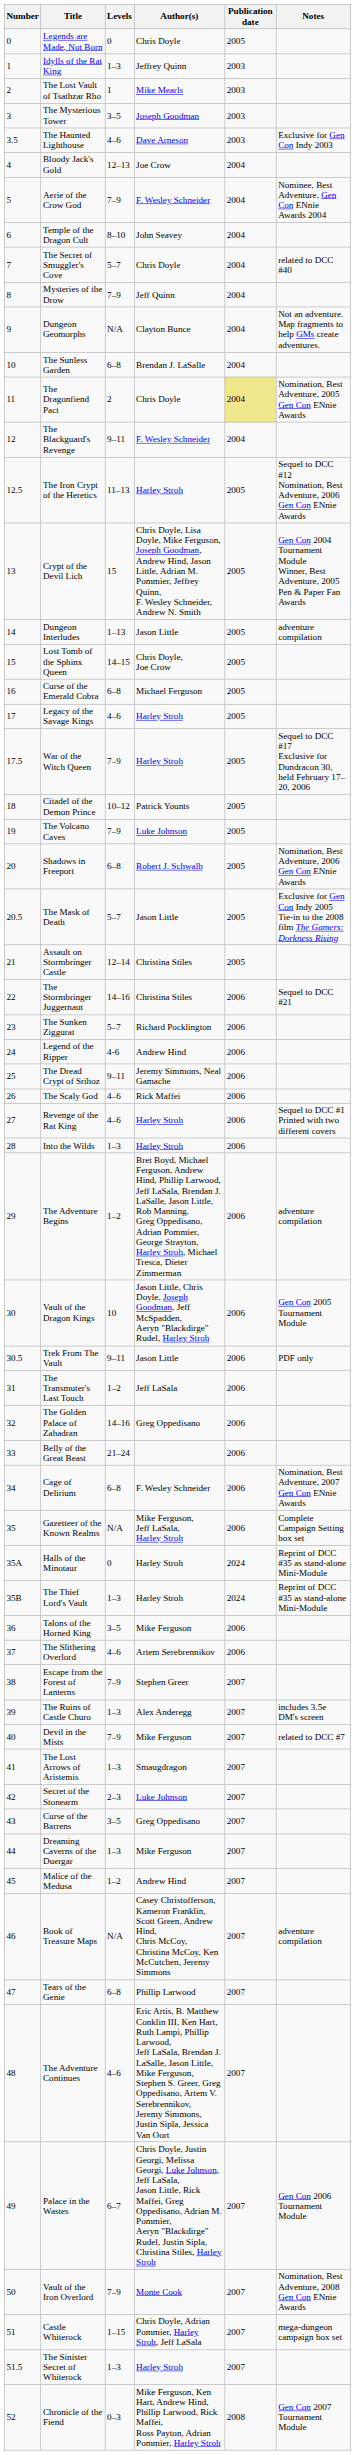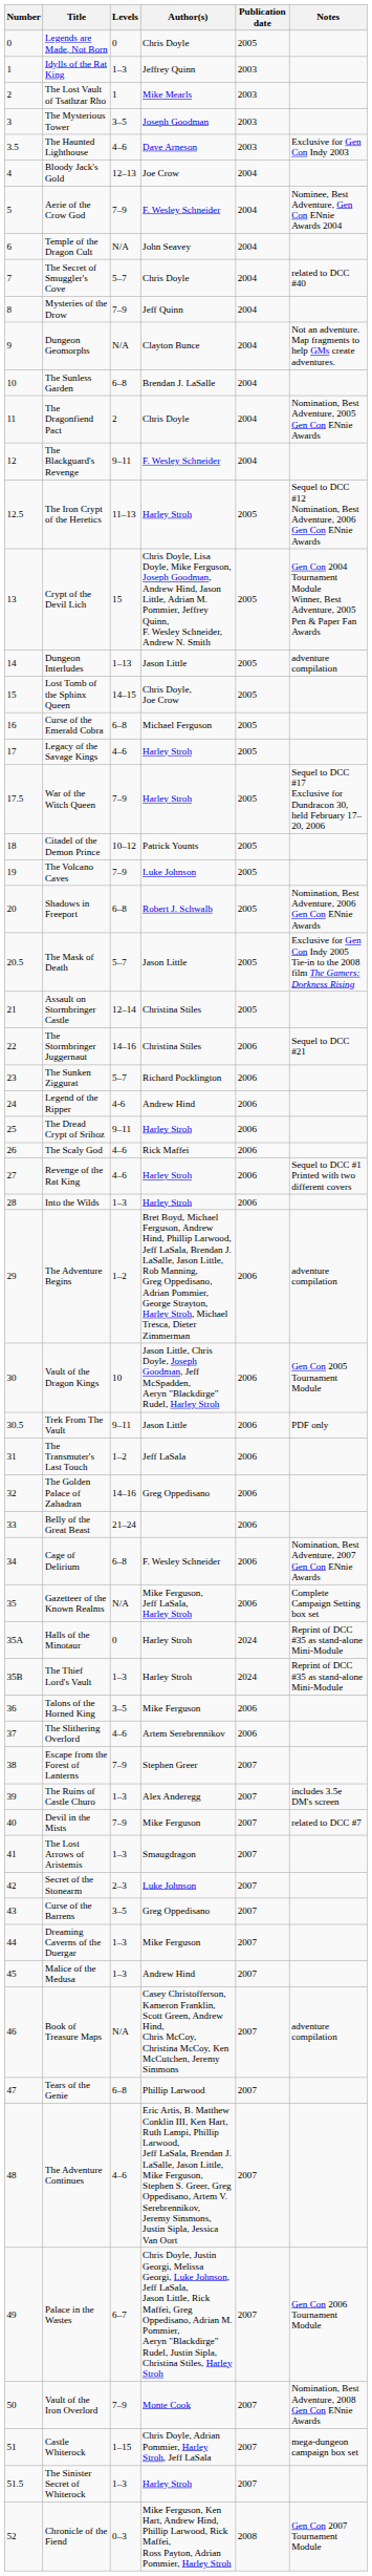Temple of the Dragon Cult | Levels: 8–10 -> N/A
The Dragonfiend Pact | Publication date: khaki background -> no background
The Dread Crypt of Srihoz | Author(s): Jeremy Simmons, Neal Gamache -> Harley Stroh
Malice of the Medusa | Levels: 1–2 -> 1–3
